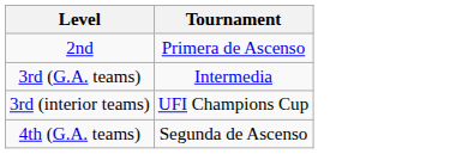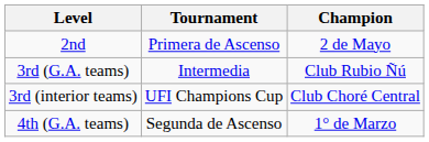+ column: Champion | 2 de Mayo | Club Rubio Ñú | Club Choré Central | 1° de Marzo
